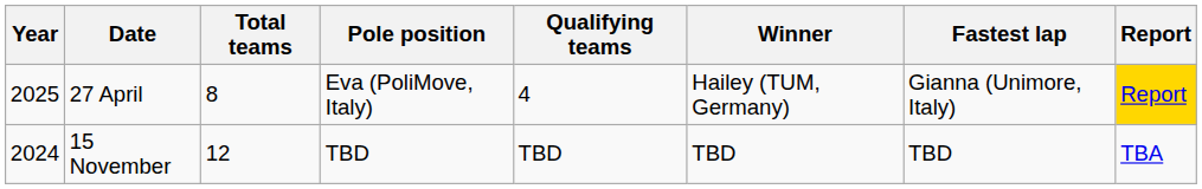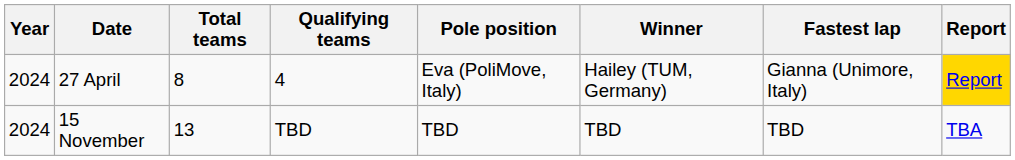columns swapped: Qualifying teams <-> Pole position
27 April | Year: 2025 -> 2024
15 November | Total teams: 12 -> 13
